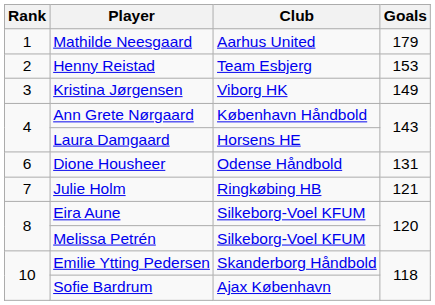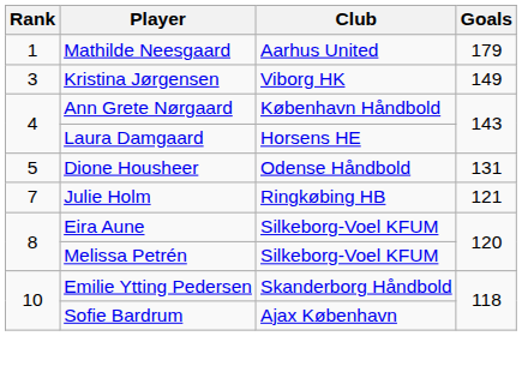- row: 2 | Henny Reistad | Team Esbjerg | 153
Dione Housheer | Rank: 6 -> 5
